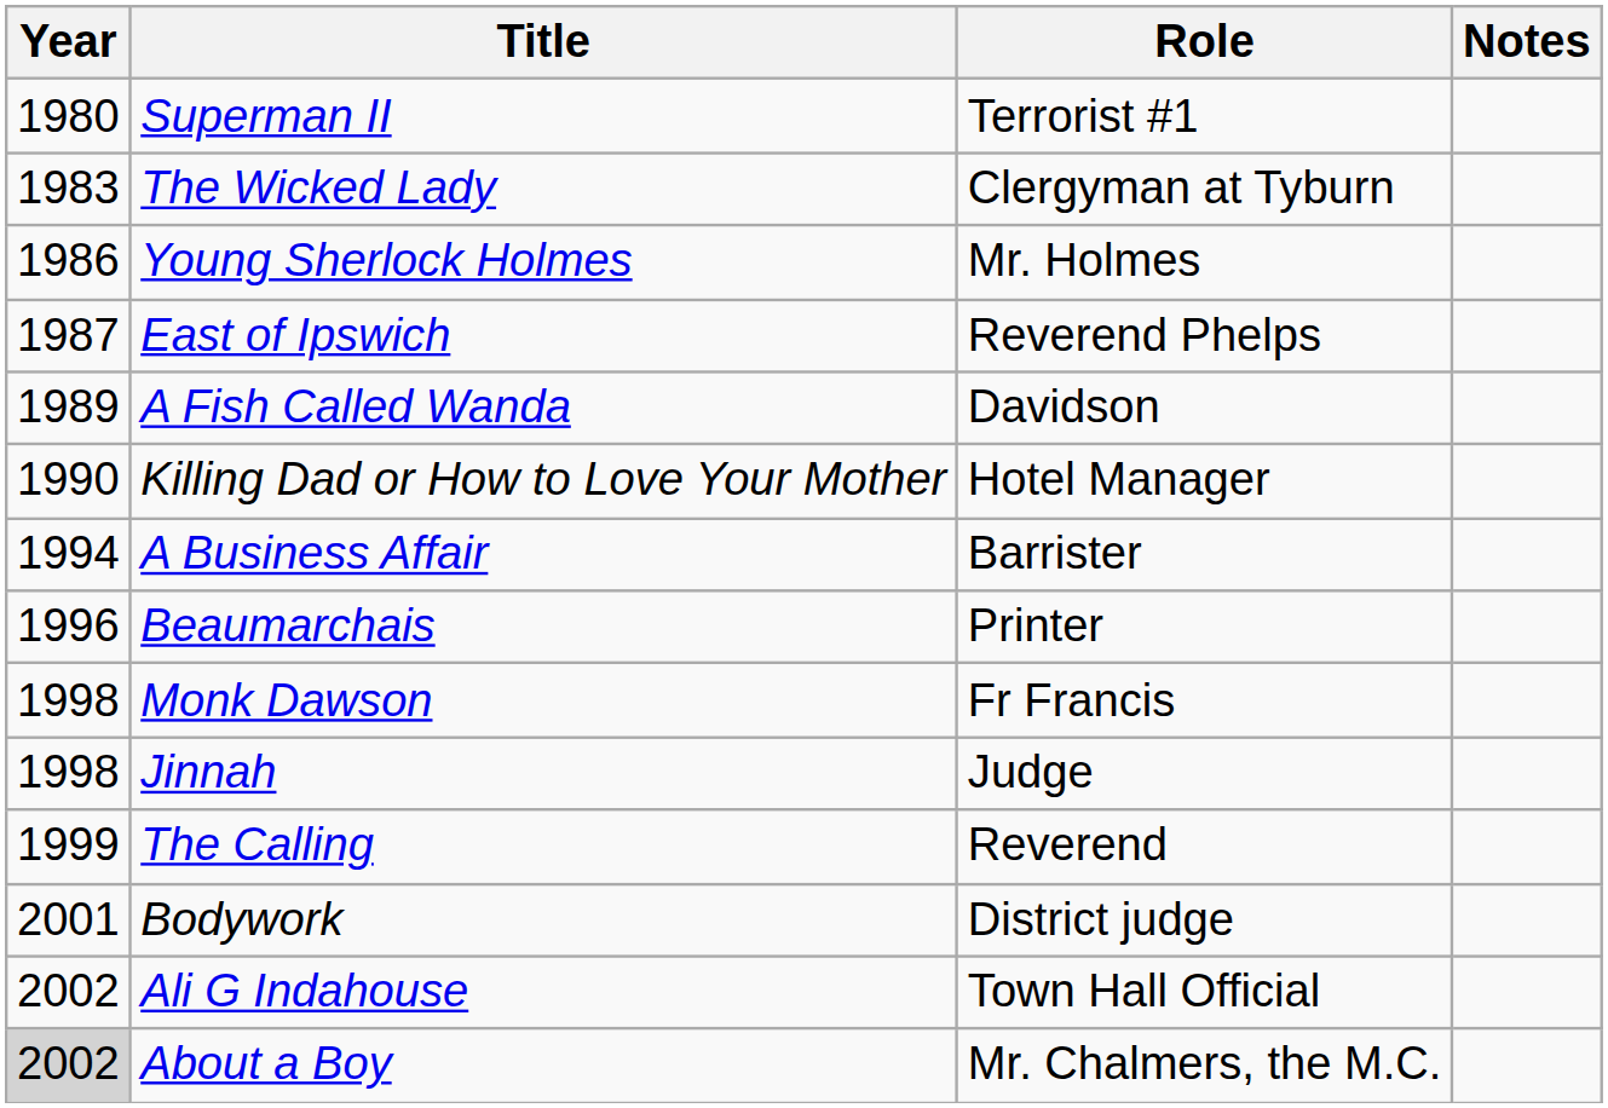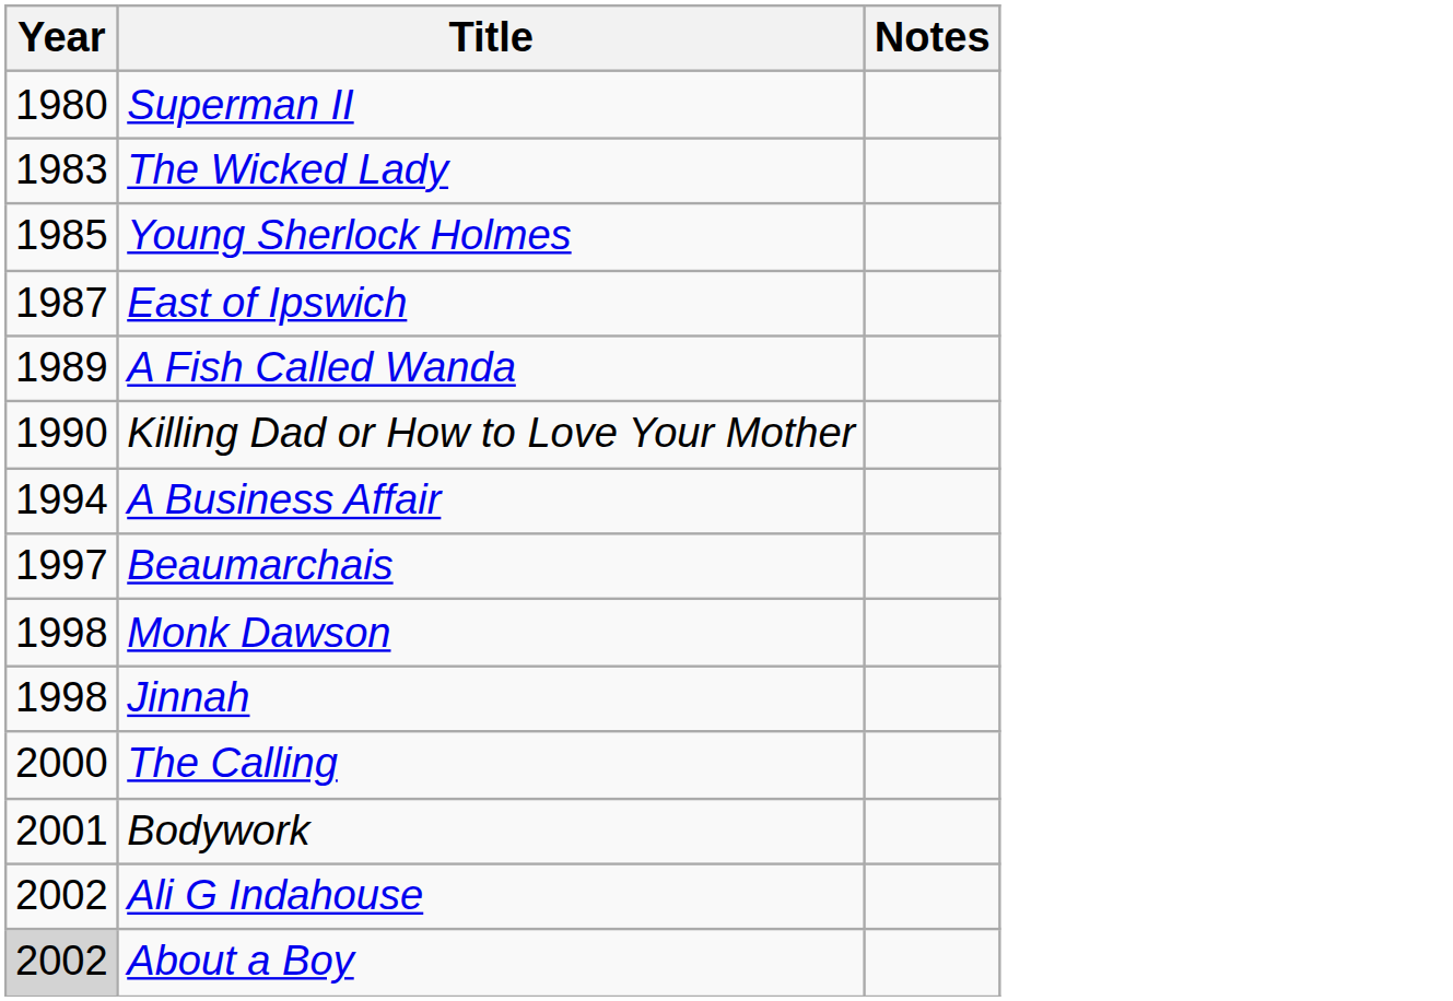- column: Role | Terrorist #1 | Clergyman at Tyburn | Mr. Holmes | Reverend Phelps | Davidson | Hotel Manager | Barrister | Printer | Fr Francis | Judge | Reverend | District judge | Town Hall Official | Mr. Chalmers, the M.C.
Young Sherlock Holmes | Year: 1986 -> 1985
Beaumarchais | Year: 1996 -> 1997
The Calling | Year: 1999 -> 2000
